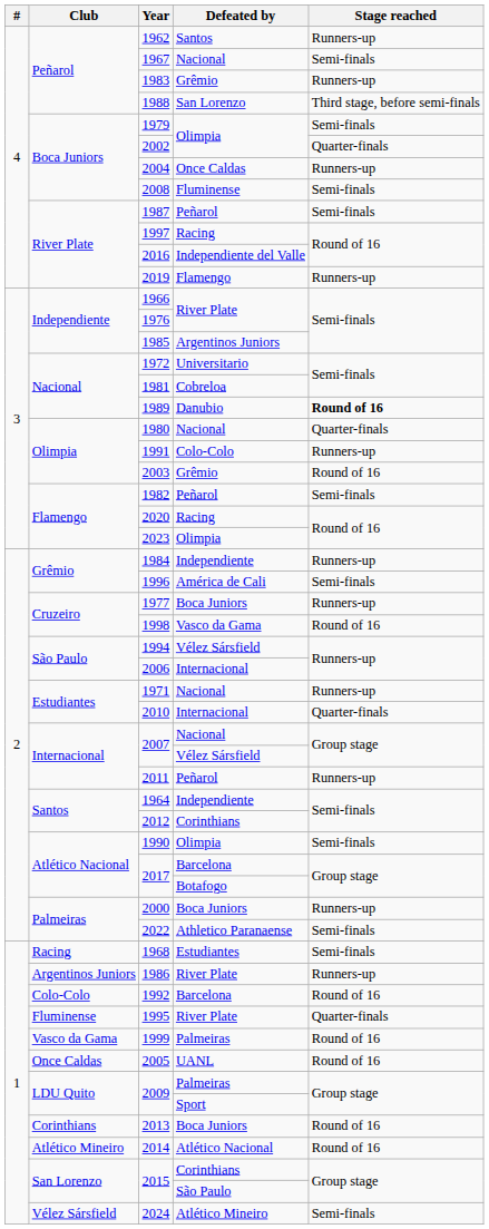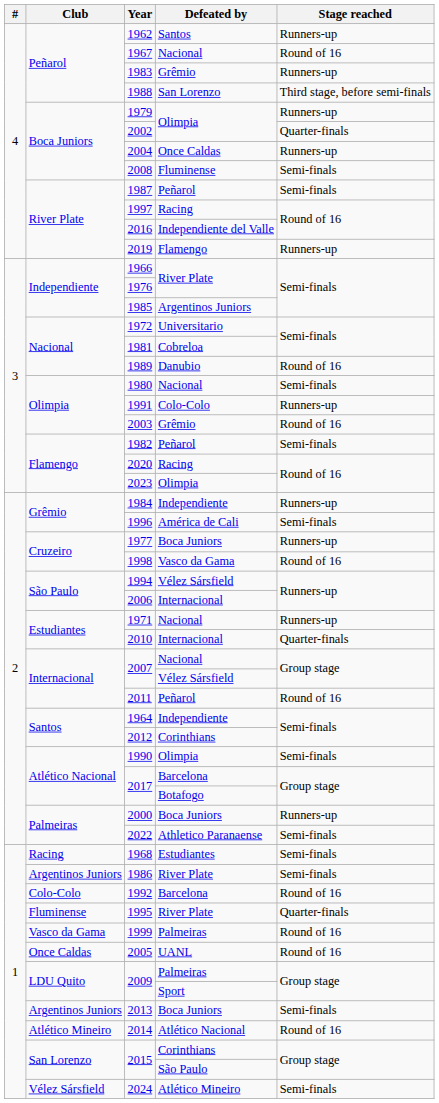1967 | Stage reached: Semi-finals -> Round of 16
1979 | Stage reached: Semi-finals -> Runners-up
1989 | Stage reached: bold -> normal
1980 | Stage reached: Quarter-finals -> Semi-finals
2011 | Stage reached: Runners-up -> Round of 16
1986 | Stage reached: Runners-up -> Semi-finals
2013 | Club: Corinthians -> Argentinos Juniors
2013 | Stage reached: Round of 16 -> Semi-finals
